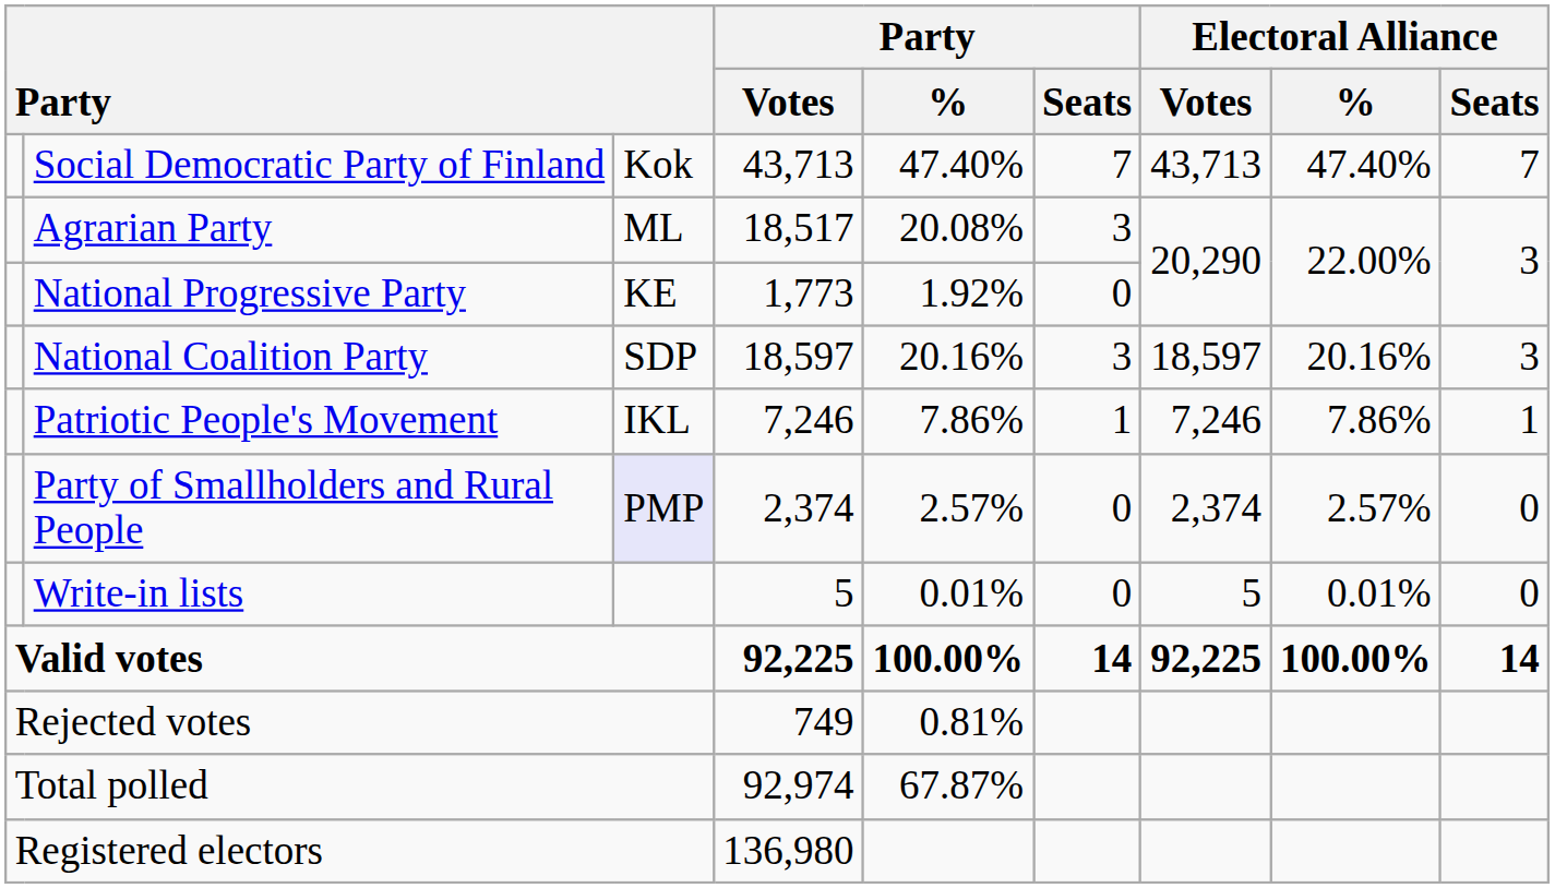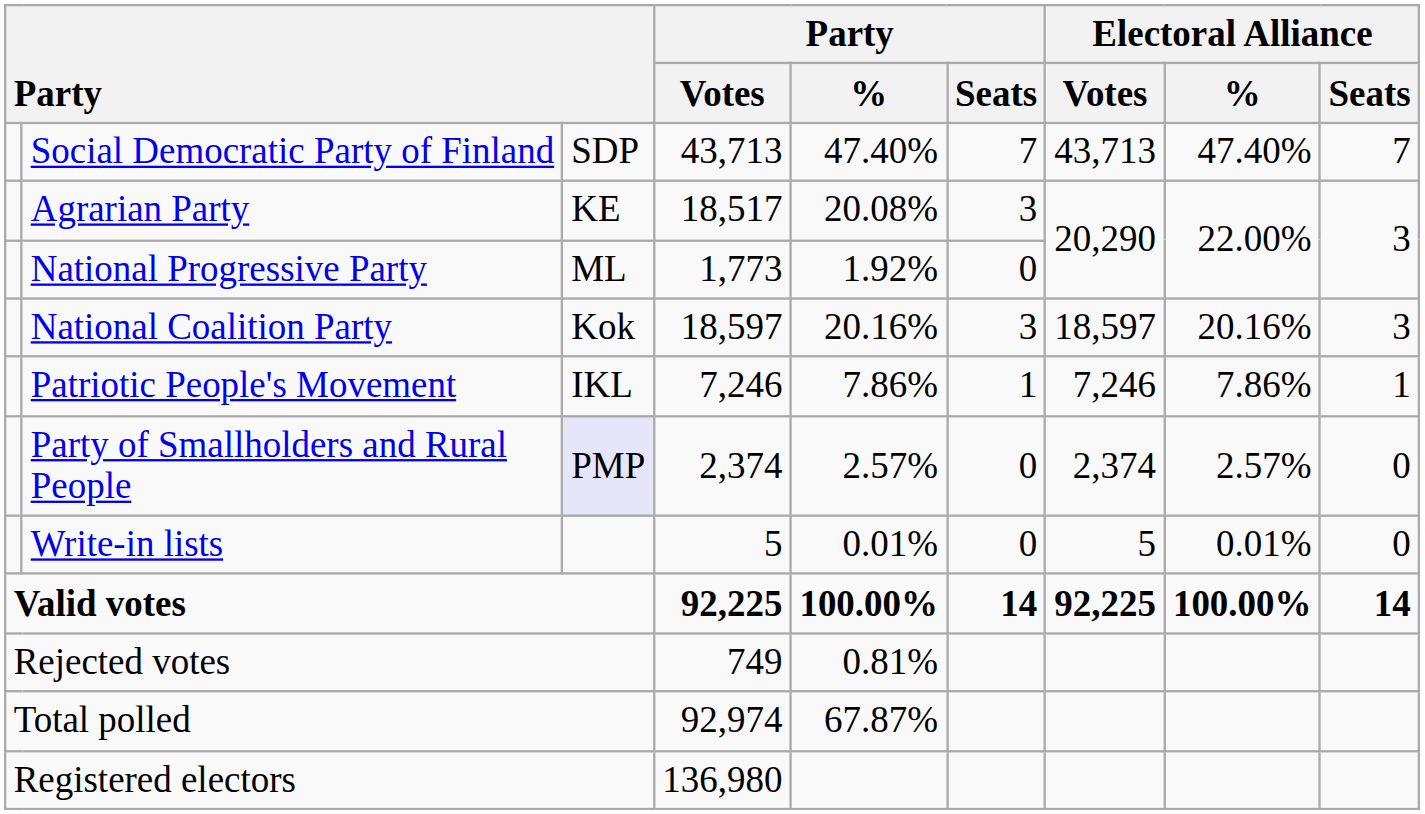Social Democratic Party of Finland | column 3: Kok -> SDP
Agrarian Party | column 3: ML -> KE
National Progressive Party | column 3: KE -> ML
National Coalition Party | column 3: SDP -> Kok
